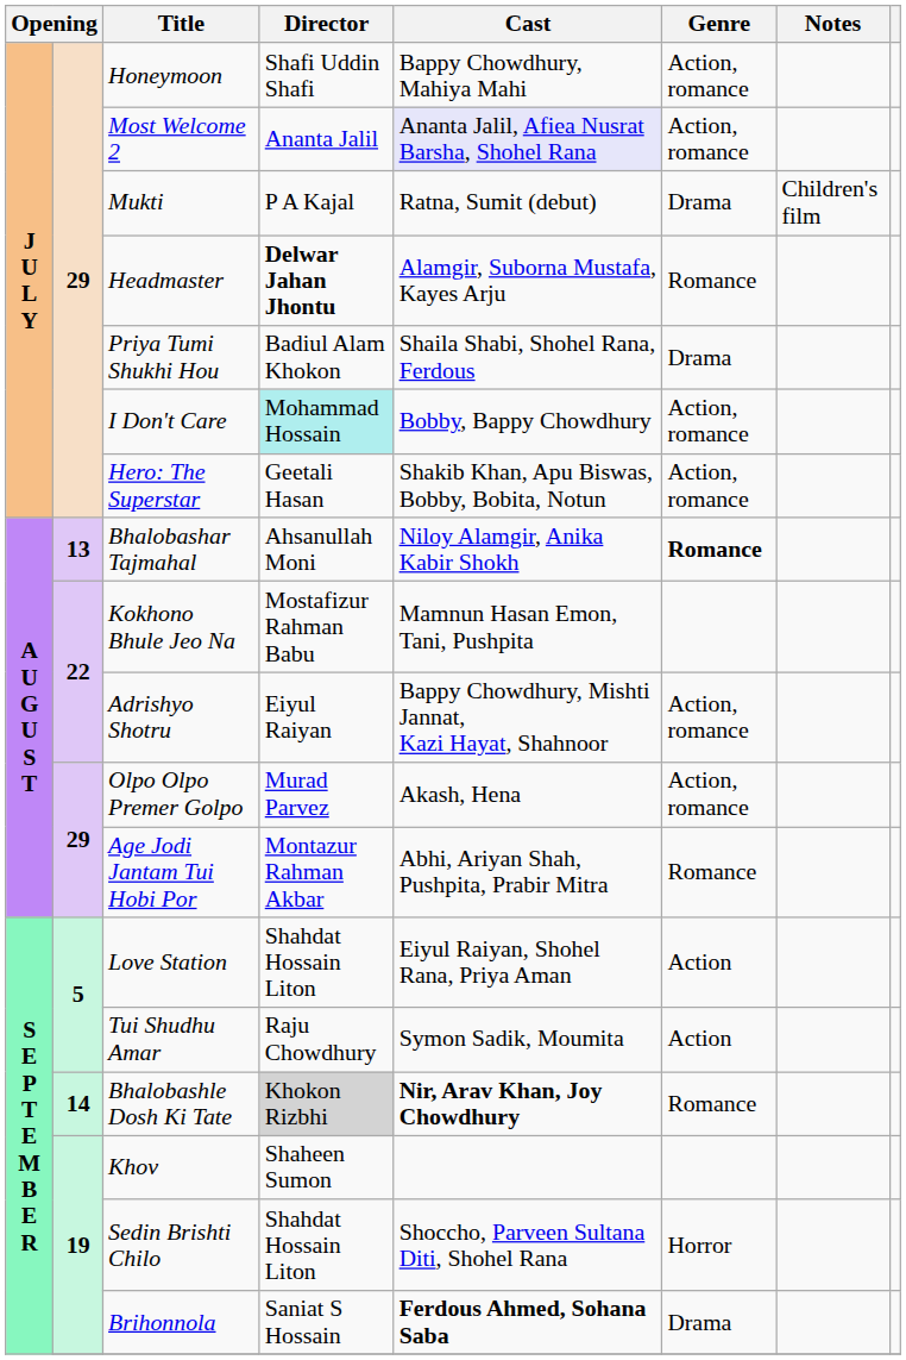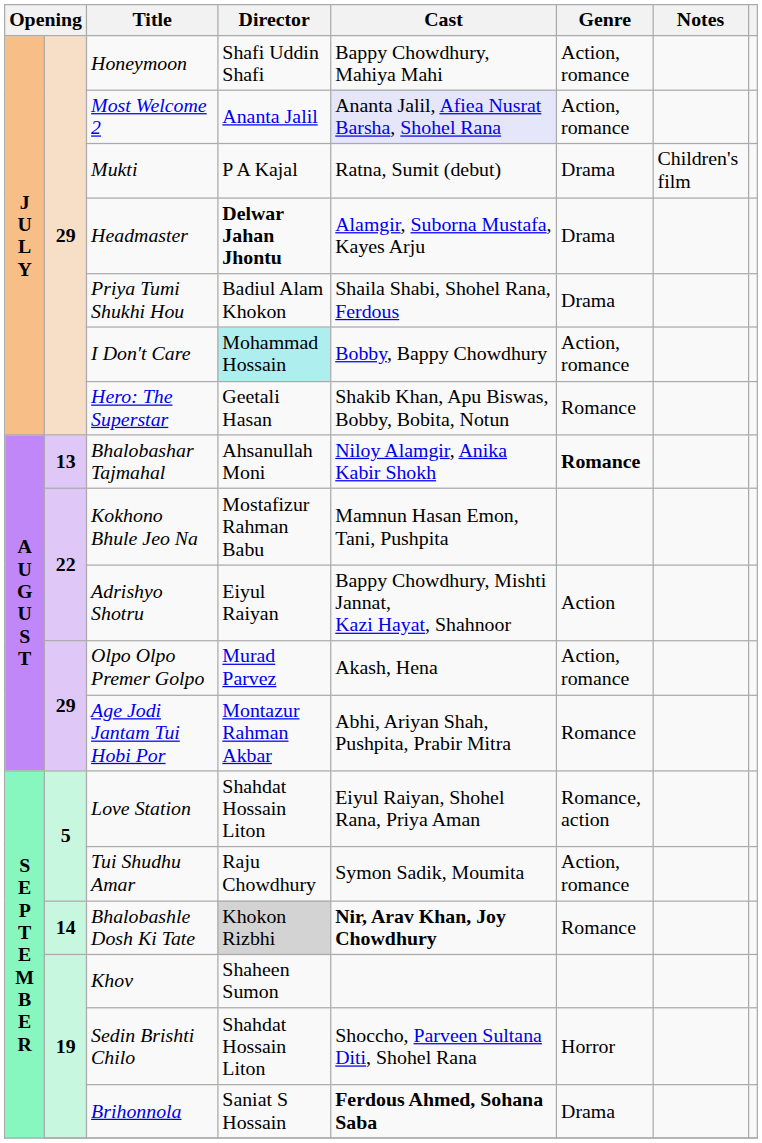Headmaster | Genre: Romance -> Drama
Hero: The Superstar | Genre: Action, romance -> Romance
Adrishyo Shotru | Genre: Action, romance -> Action
Love Station | Genre: Action -> Romance, action
Tui Shudhu Amar | Genre: Action -> Action, romance
